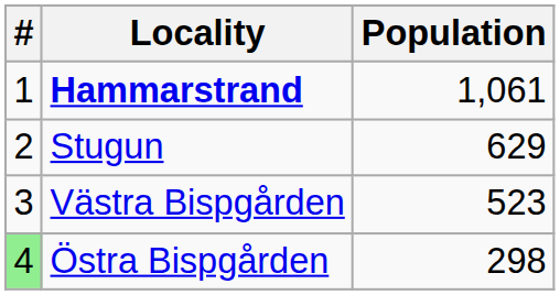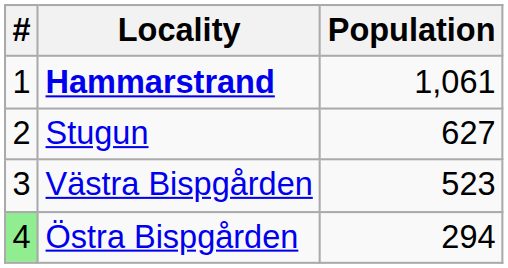Stugun | Population: 629 -> 627
Östra Bispgården | Population: 298 -> 294
